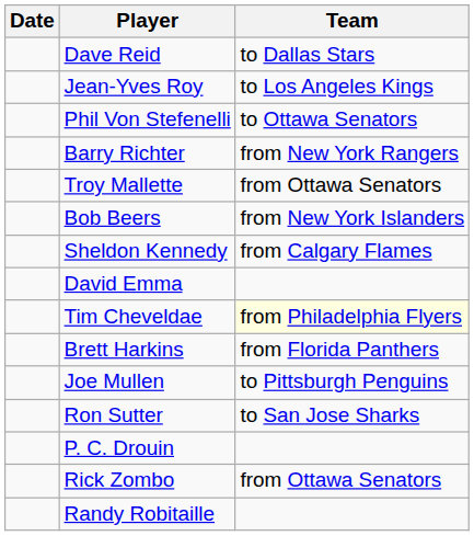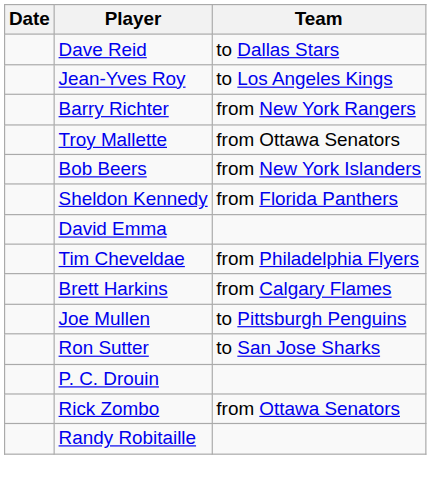- row: Phil Von Stefenelli | to Ottawa Senators
Sheldon Kennedy | Team: from Calgary Flames -> from Florida Panthers
Tim Cheveldae | Team: lightyellow background -> no background
Brett Harkins | Team: from Florida Panthers -> from Calgary Flames
